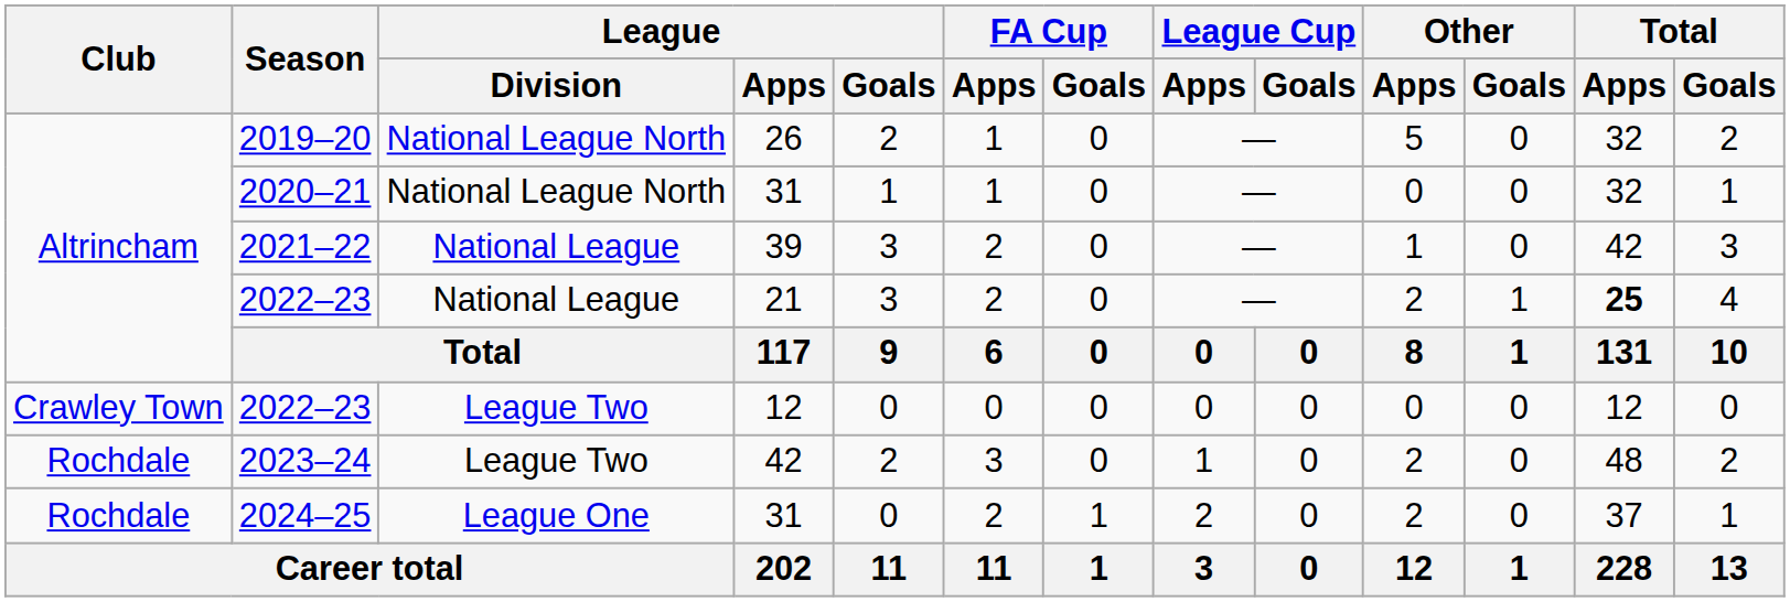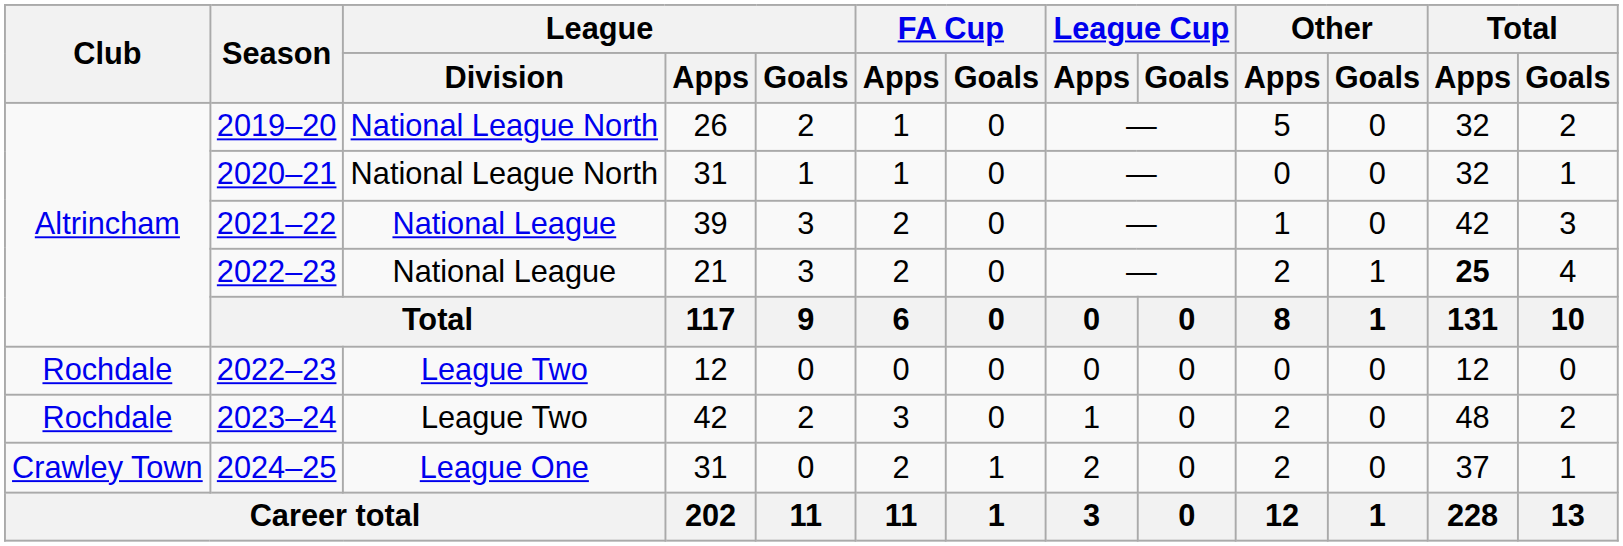2022–23 / 12 | Club: Crawley Town -> Rochdale
2024–25 | Club: Rochdale -> Crawley Town
